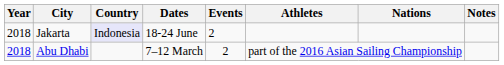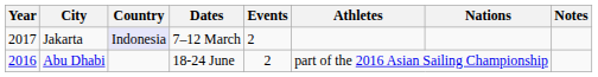Jakarta | Year: 2018 -> 2017
Jakarta | Dates: 18-24 June -> 7–12 March
Abu Dhabi | Year: 2018 -> 2016
Abu Dhabi | Dates: 7–12 March -> 18-24 June
